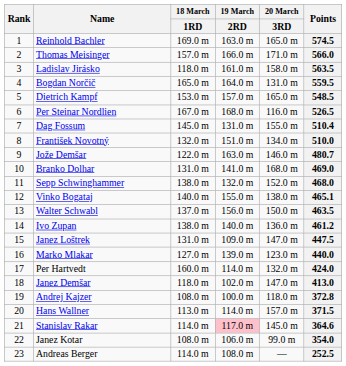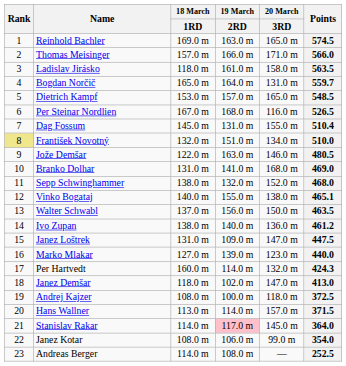Bogdan Norčič | Points: 559.5 -> 559.7
František Novotný | Rank: no background -> khaki background
Jože Demšar | Points: 480.7 -> 480.5
Per Hartvedt | Points: 424.0 -> 424.3
Andrej Kajzer | Points: 372.8 -> 372.5
Stanislav Rakar | Points: 364.6 -> 364.0
